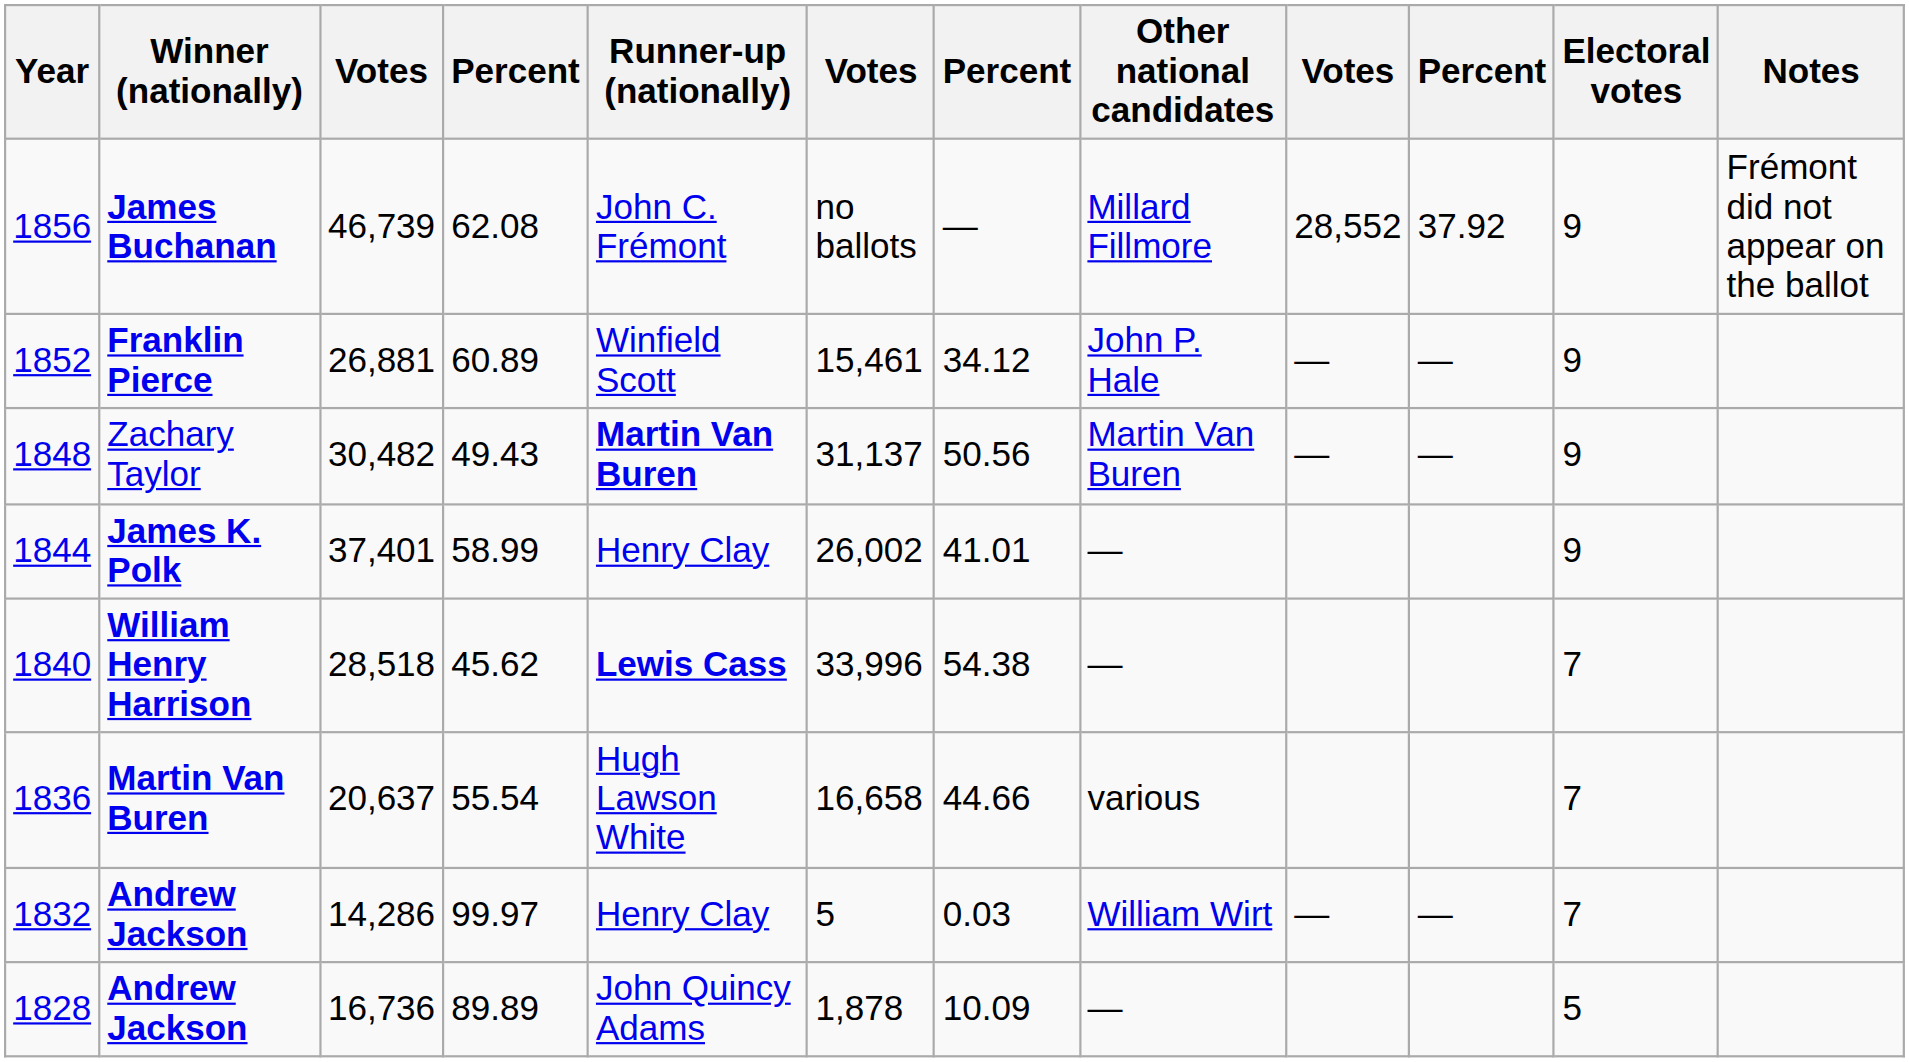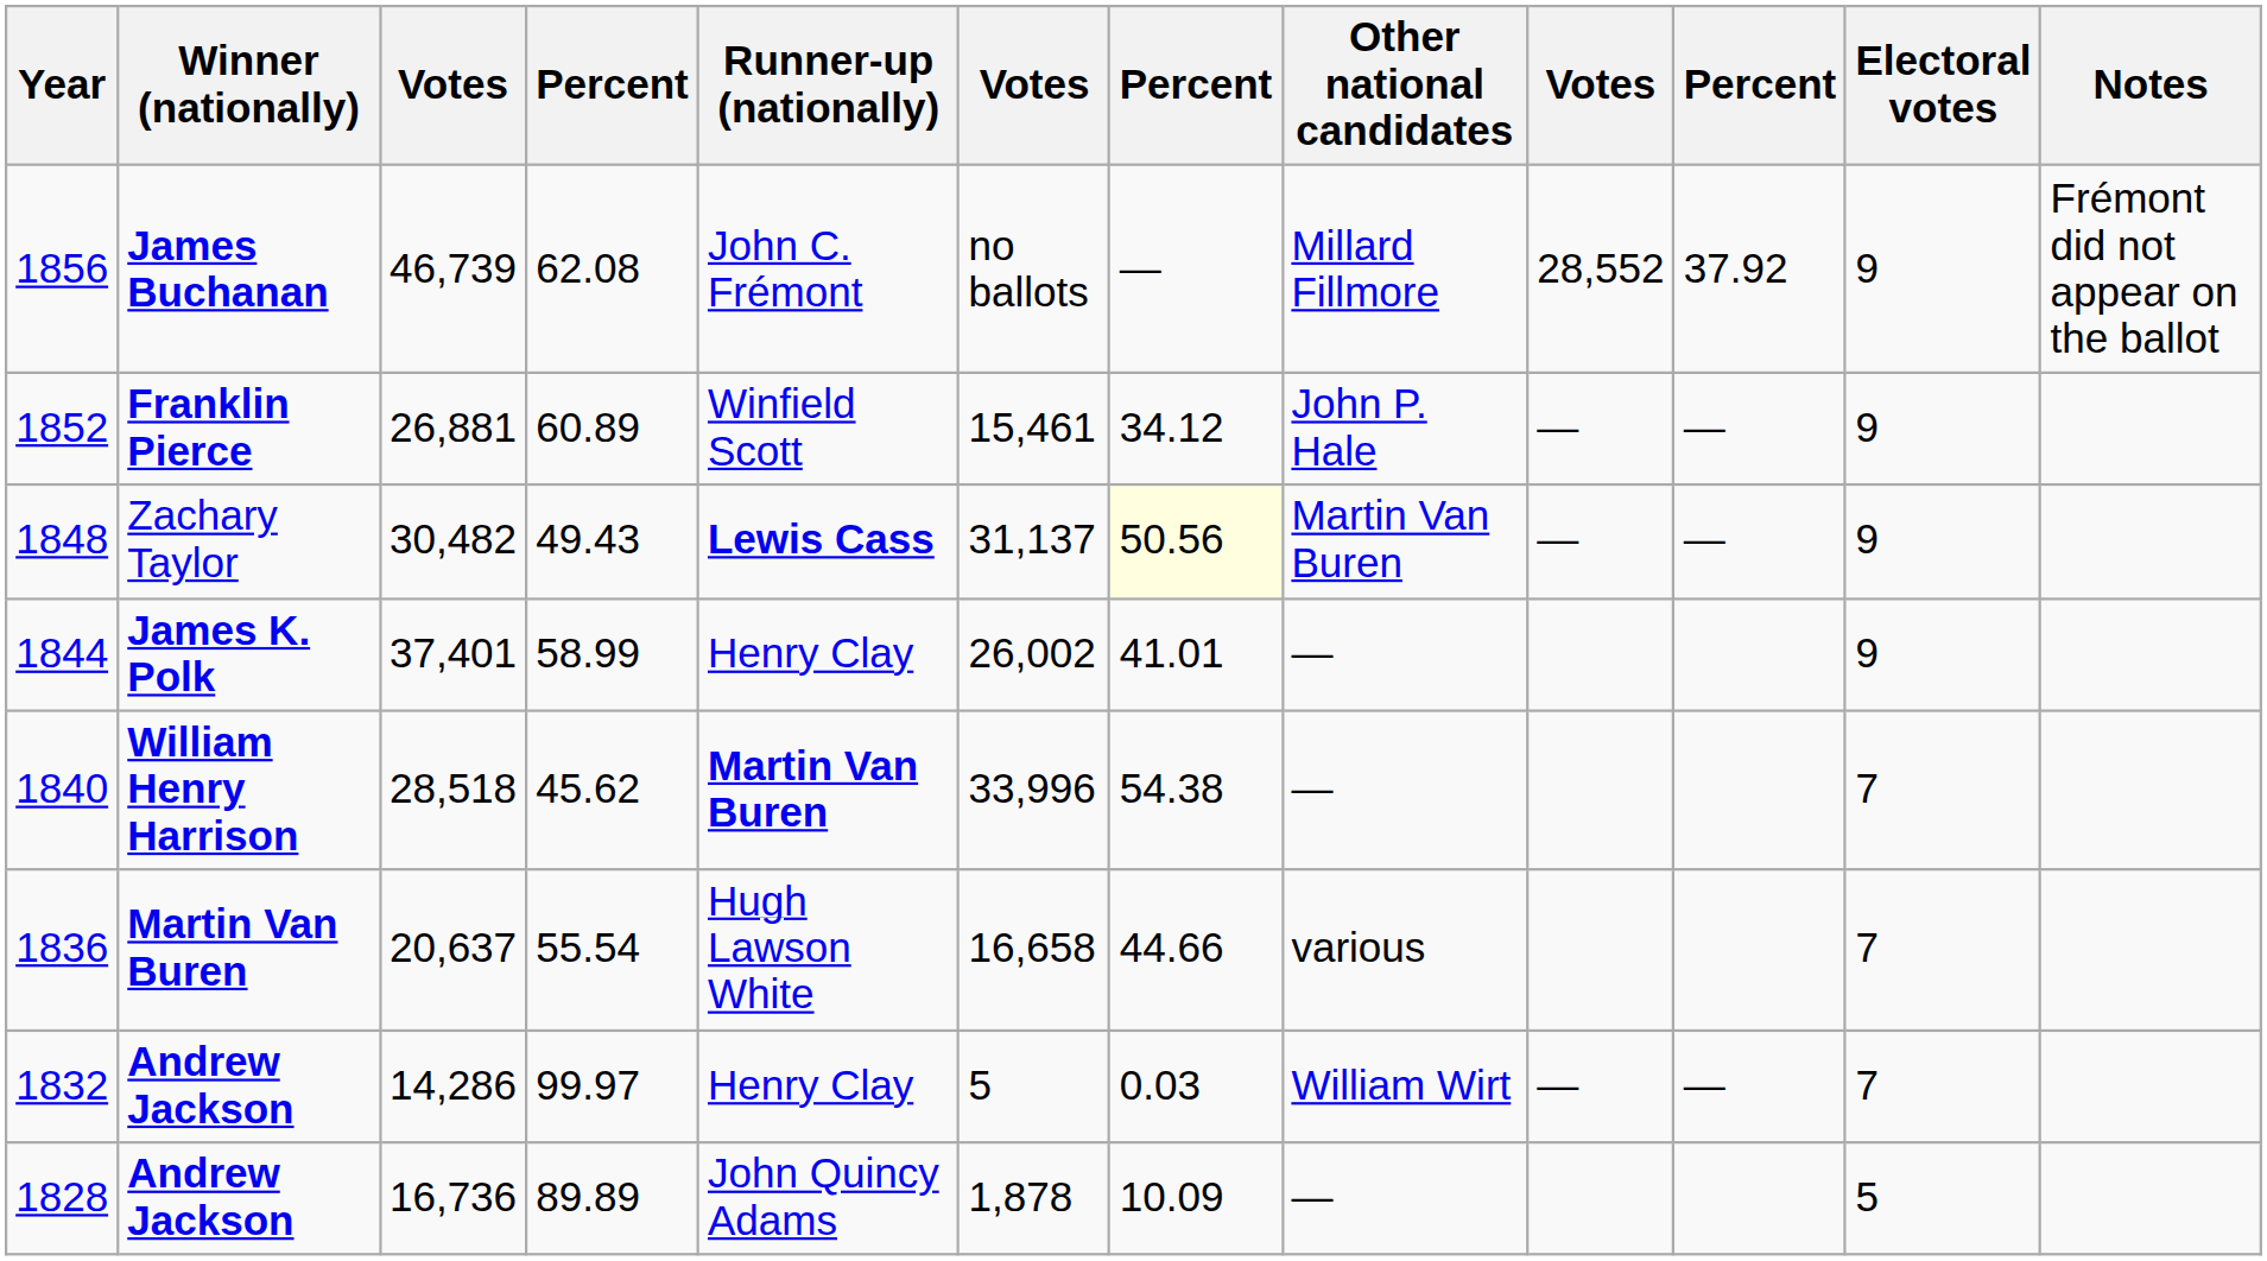1848 | Runner-up (nationally): Martin Van Buren -> Lewis Cass
1848 | column 7: no background -> lightyellow background
1840 | Runner-up (nationally): Lewis Cass -> Martin Van Buren
